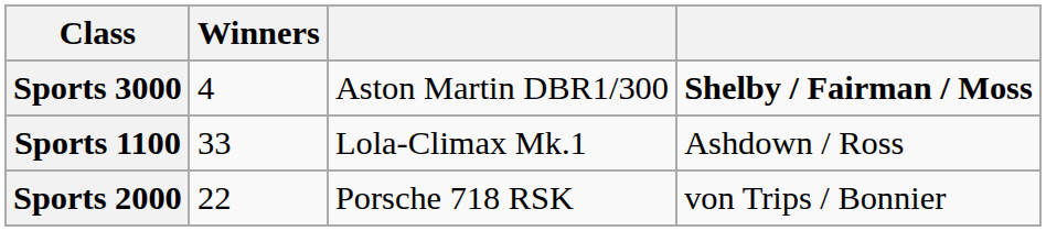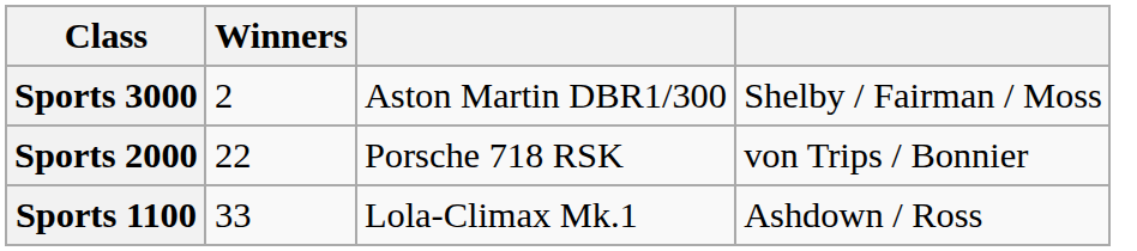Sports 3000 | Winners: 4 -> 2
Sports 3000 | column 4: bold -> normal
rows swapped: Sports 2000 <-> Sports 1100
